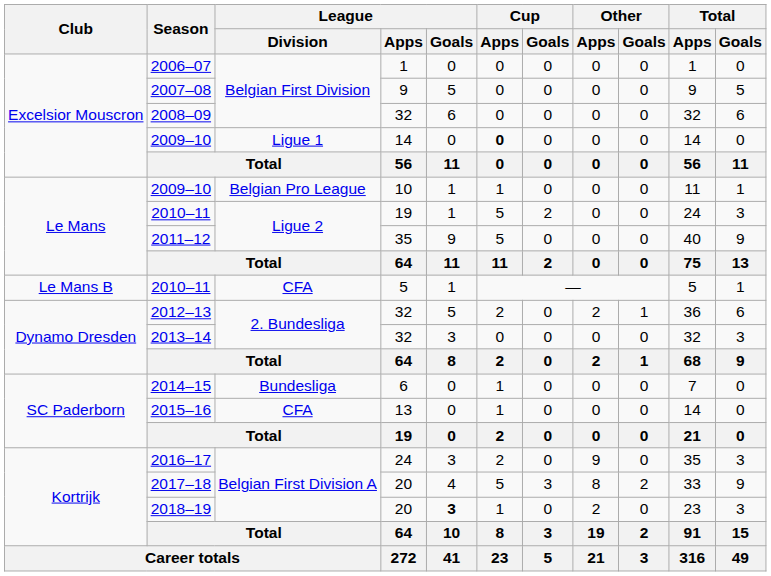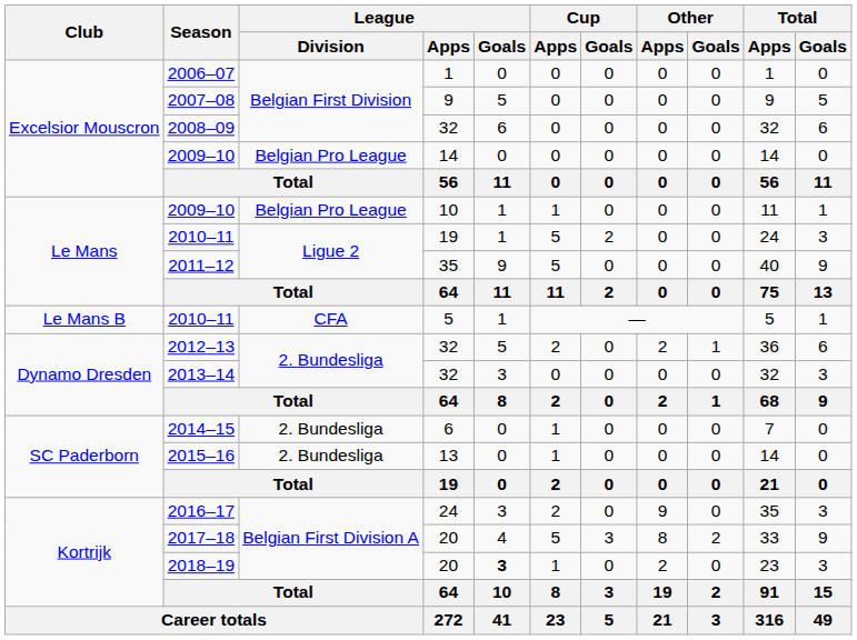2009–10 / 14 | League / Division: Ligue 1 -> Belgian Pro League
2009–10 / 14 | Cup / Apps: bold -> normal
2014–15 | League / Division: Bundesliga -> 2. Bundesliga
2015–16 | League / Division: CFA -> 2. Bundesliga
